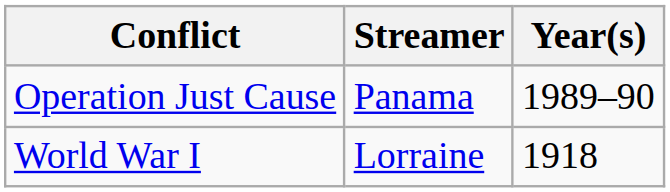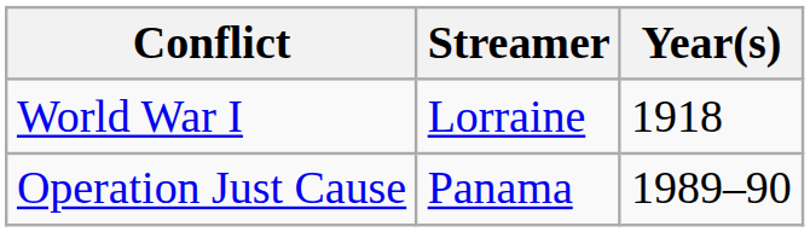rows swapped: World War I <-> Operation Just Cause
